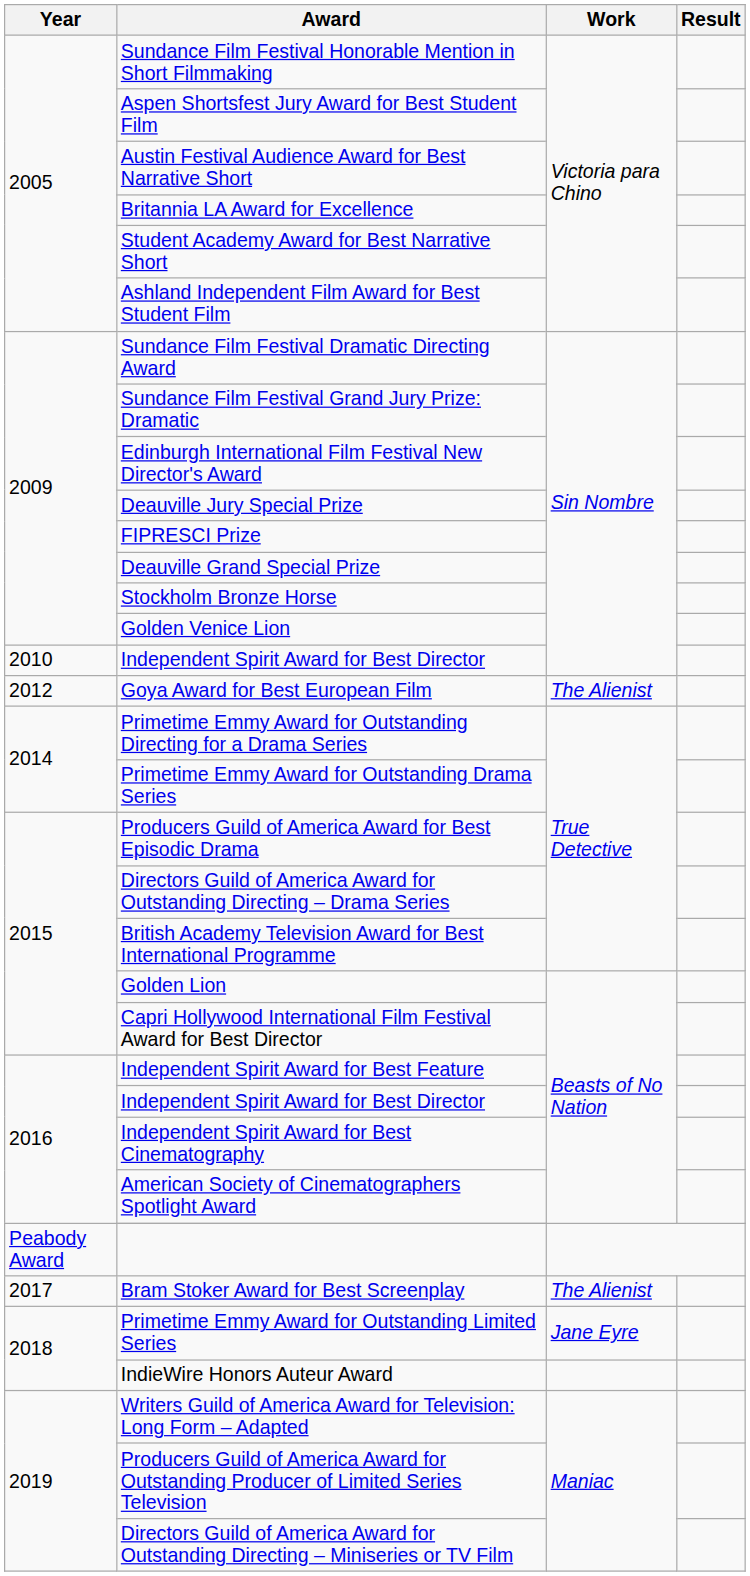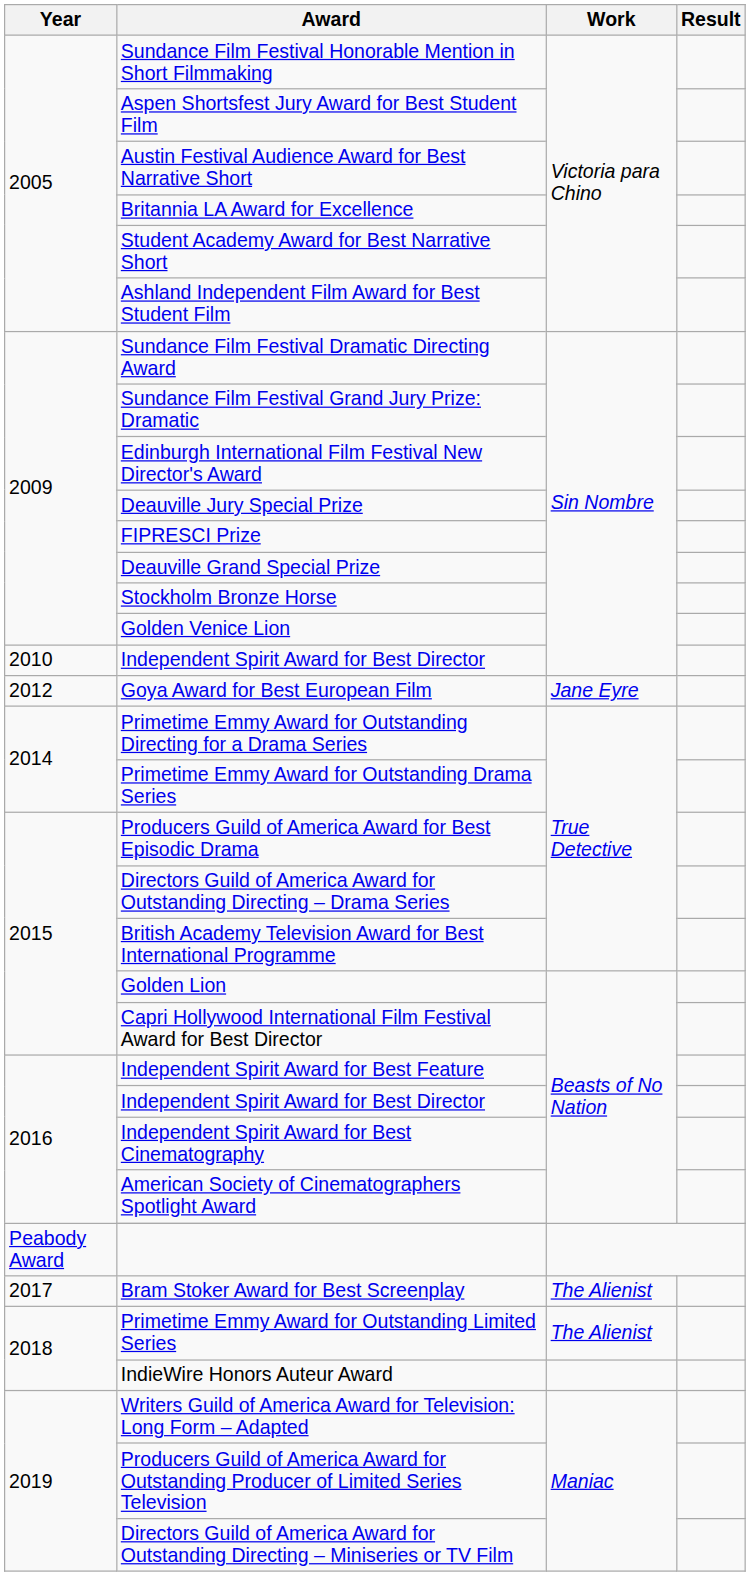Goya Award for Best European Film | Work: The Alienist -> Jane Eyre
Primetime Emmy Award for Outstanding Limited Series | Work: Jane Eyre -> The Alienist
